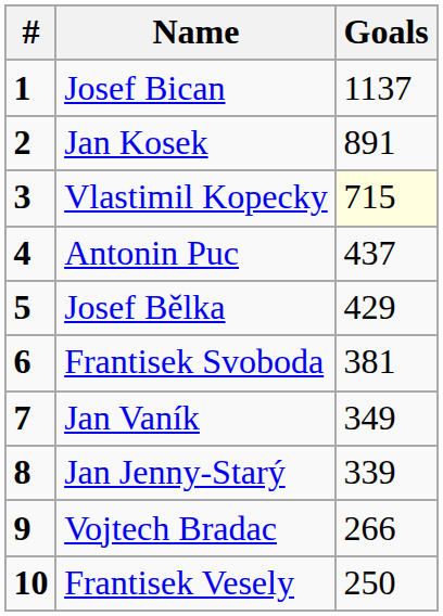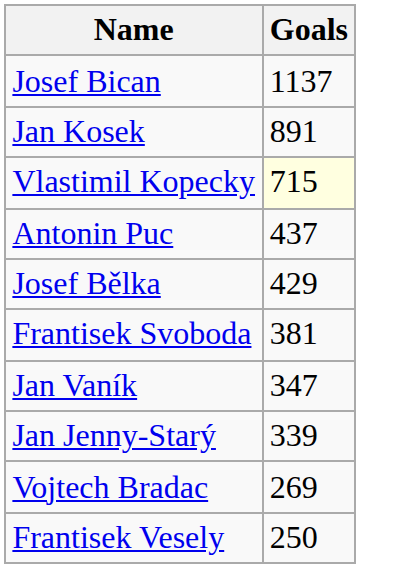- column: # | 1 | 2 | 3 | 4 | 5 | 6 | 7 | 8 | 9 | 10
Jan Vaník | Goals: 349 -> 347
Vojtech Bradac | Goals: 266 -> 269
